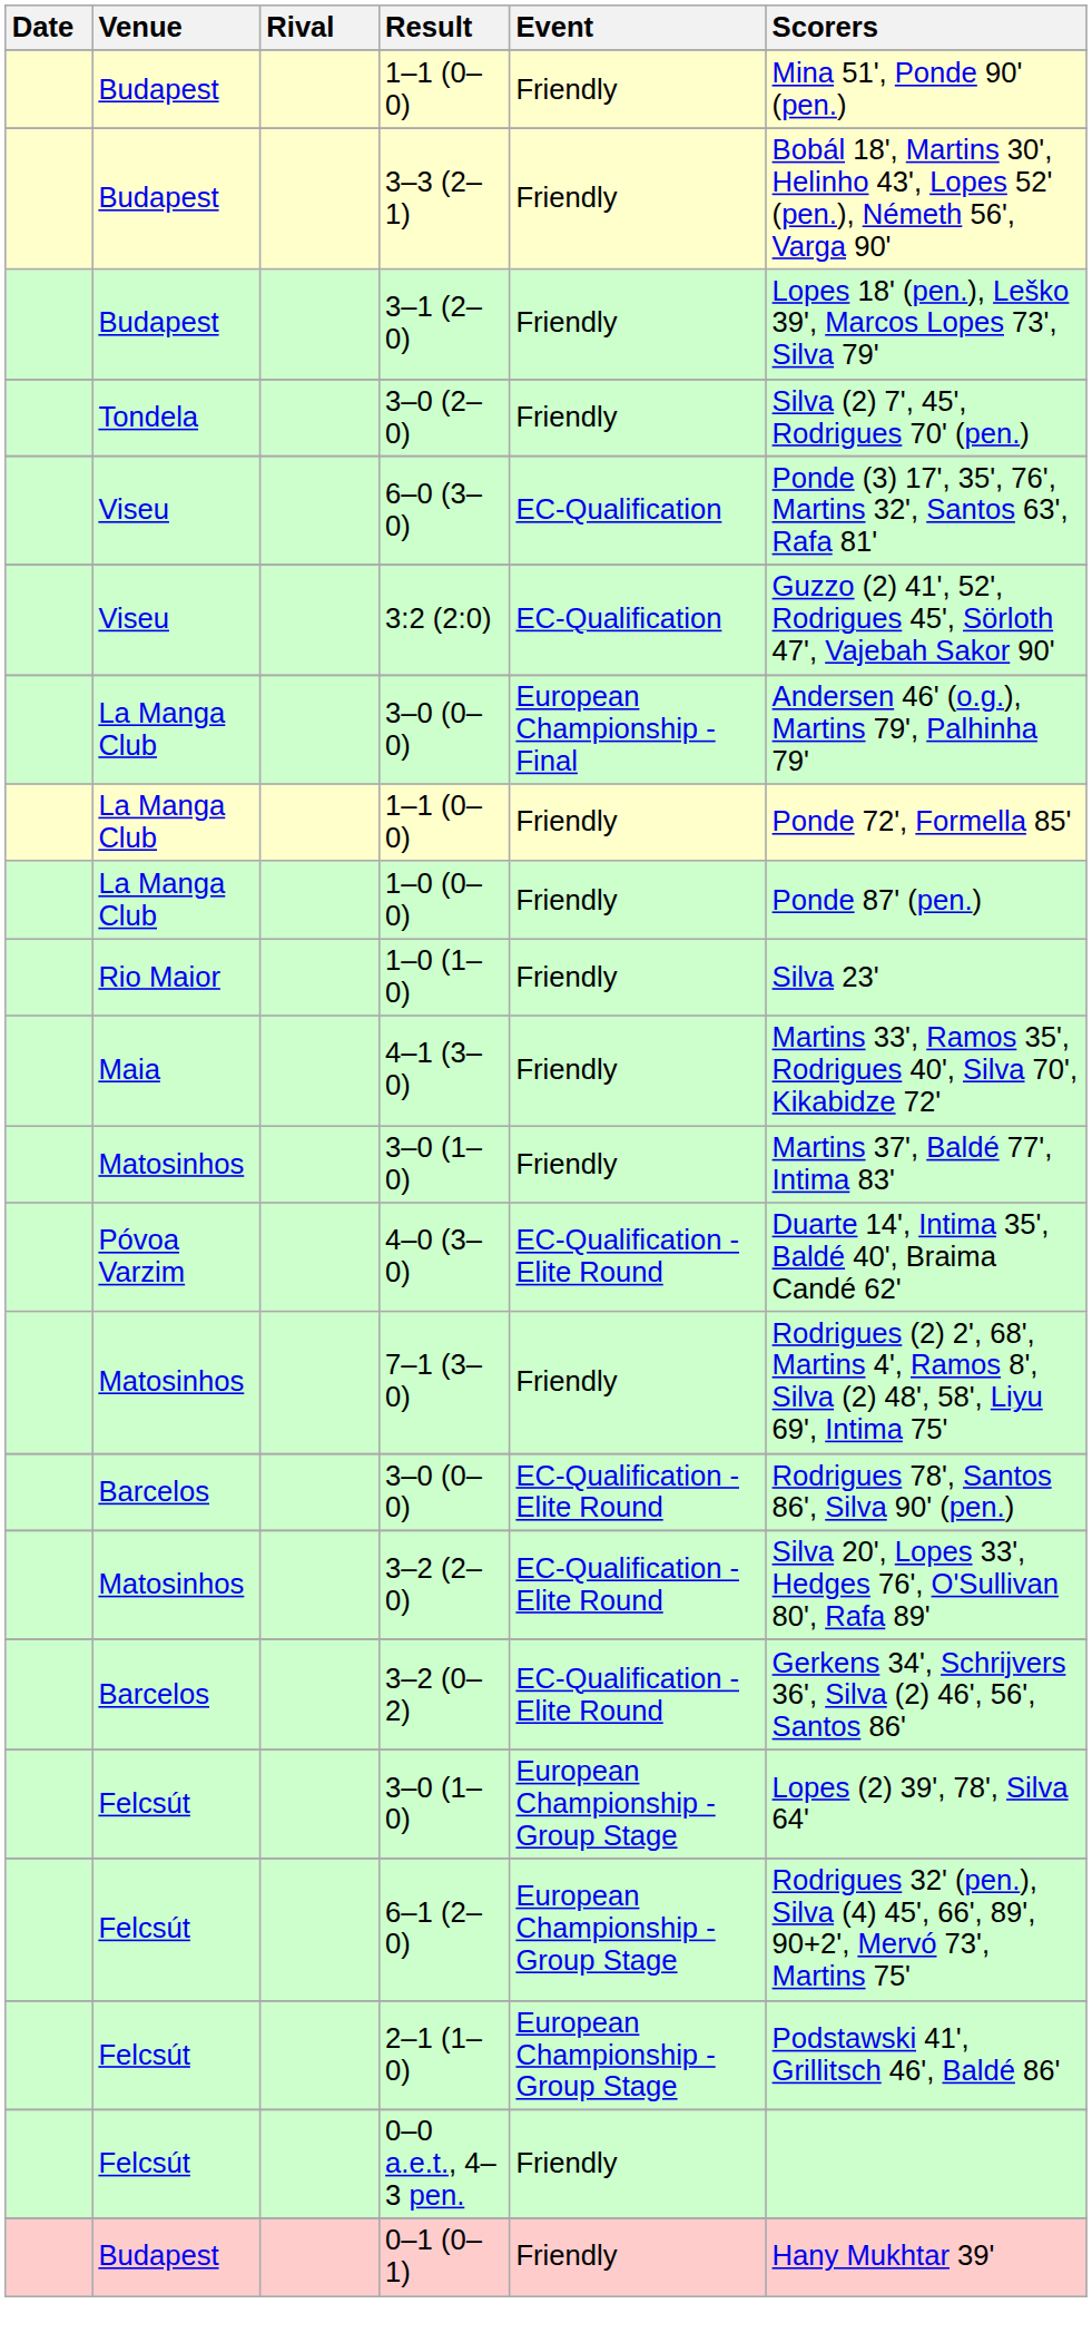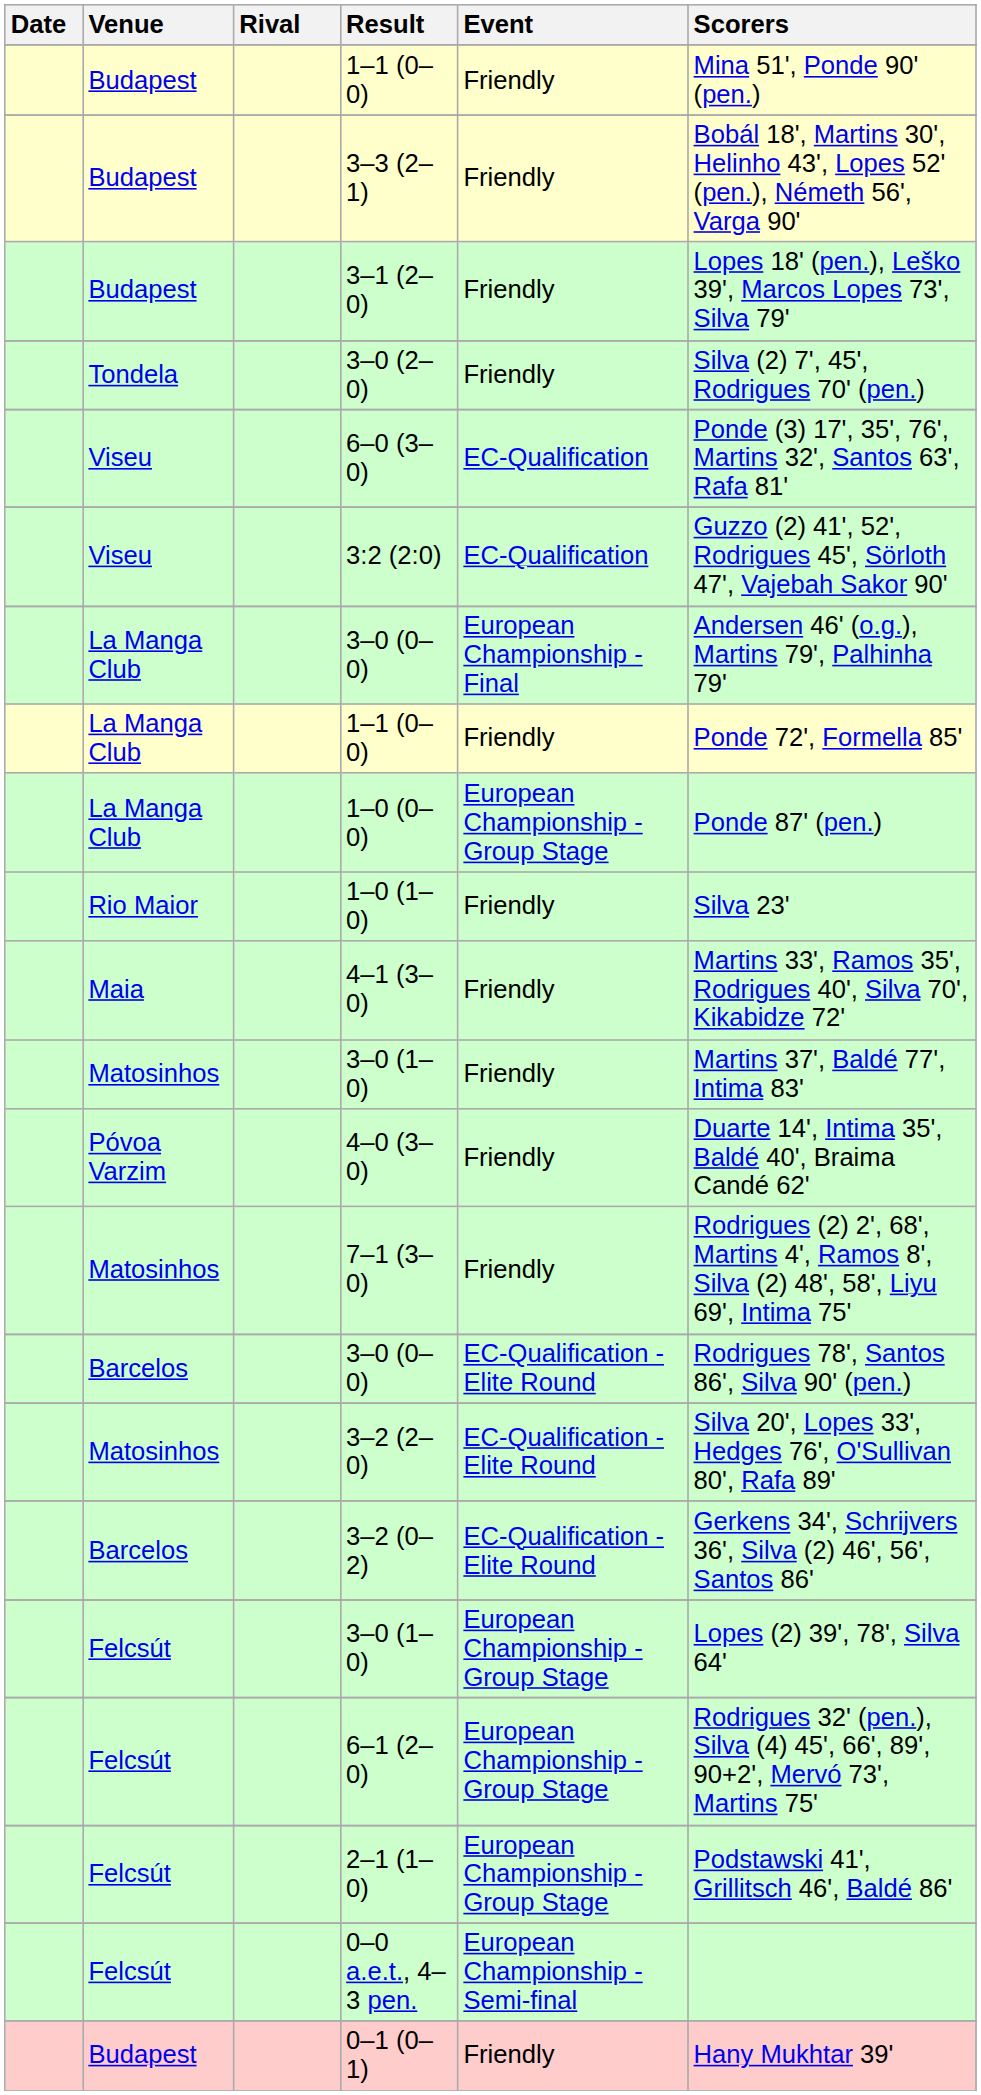1–0 (0–0) | Event: Friendly -> European Championship - Group Stage
4–0 (3–0) | Event: EC-Qualification - Elite Round -> Friendly
0–0 a.e.t., 4–3 pen. | Event: Friendly -> European Championship - Semi-final
